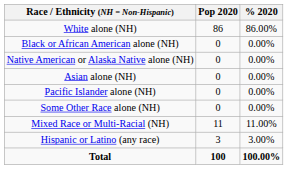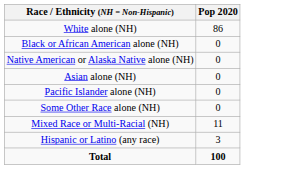- column: % 2020 | 86.00% | 0.00% | 0.00% | 0.00% | 0.00% | 0.00% | 11.00% | 3.00% | 100.00%
